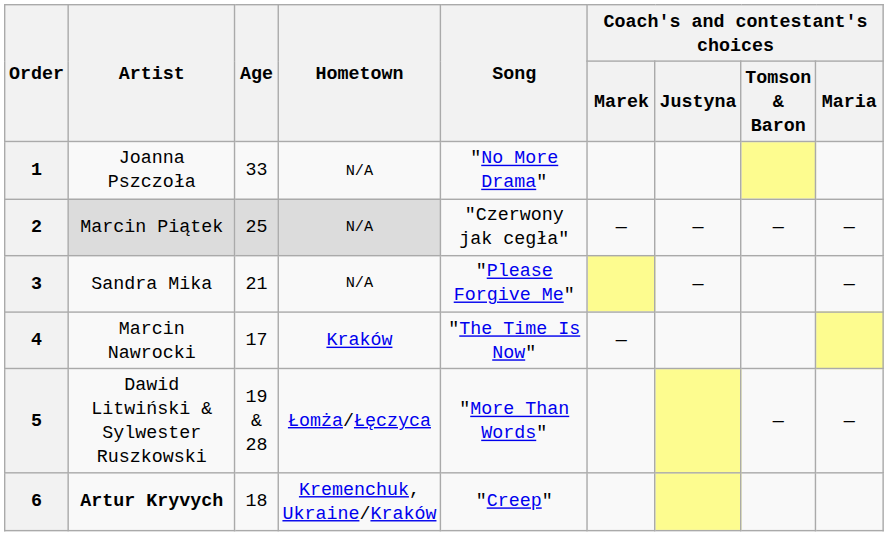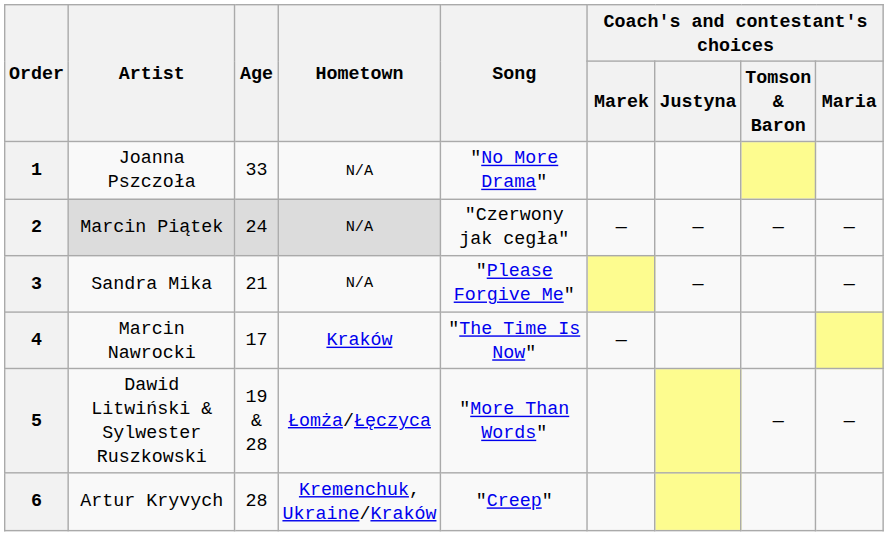2 | Age: 25 -> 24
6 | Artist: bold -> normal
6 | Age: 18 -> 28
